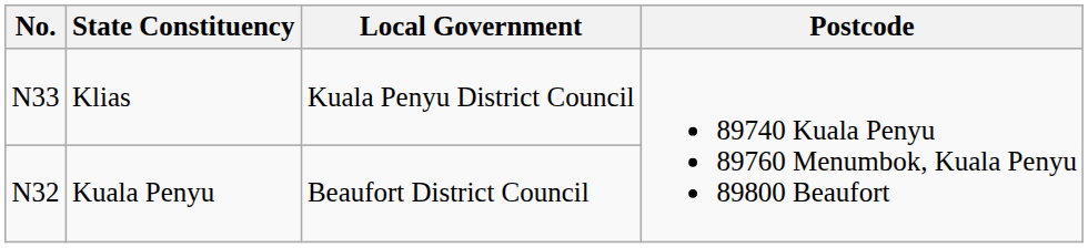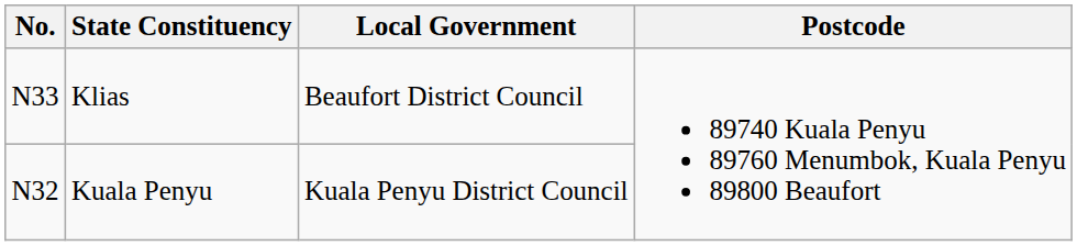Klias | Local Government: Kuala Penyu District Council -> Beaufort District Council
Kuala Penyu | Local Government: Beaufort District Council -> Kuala Penyu District Council
